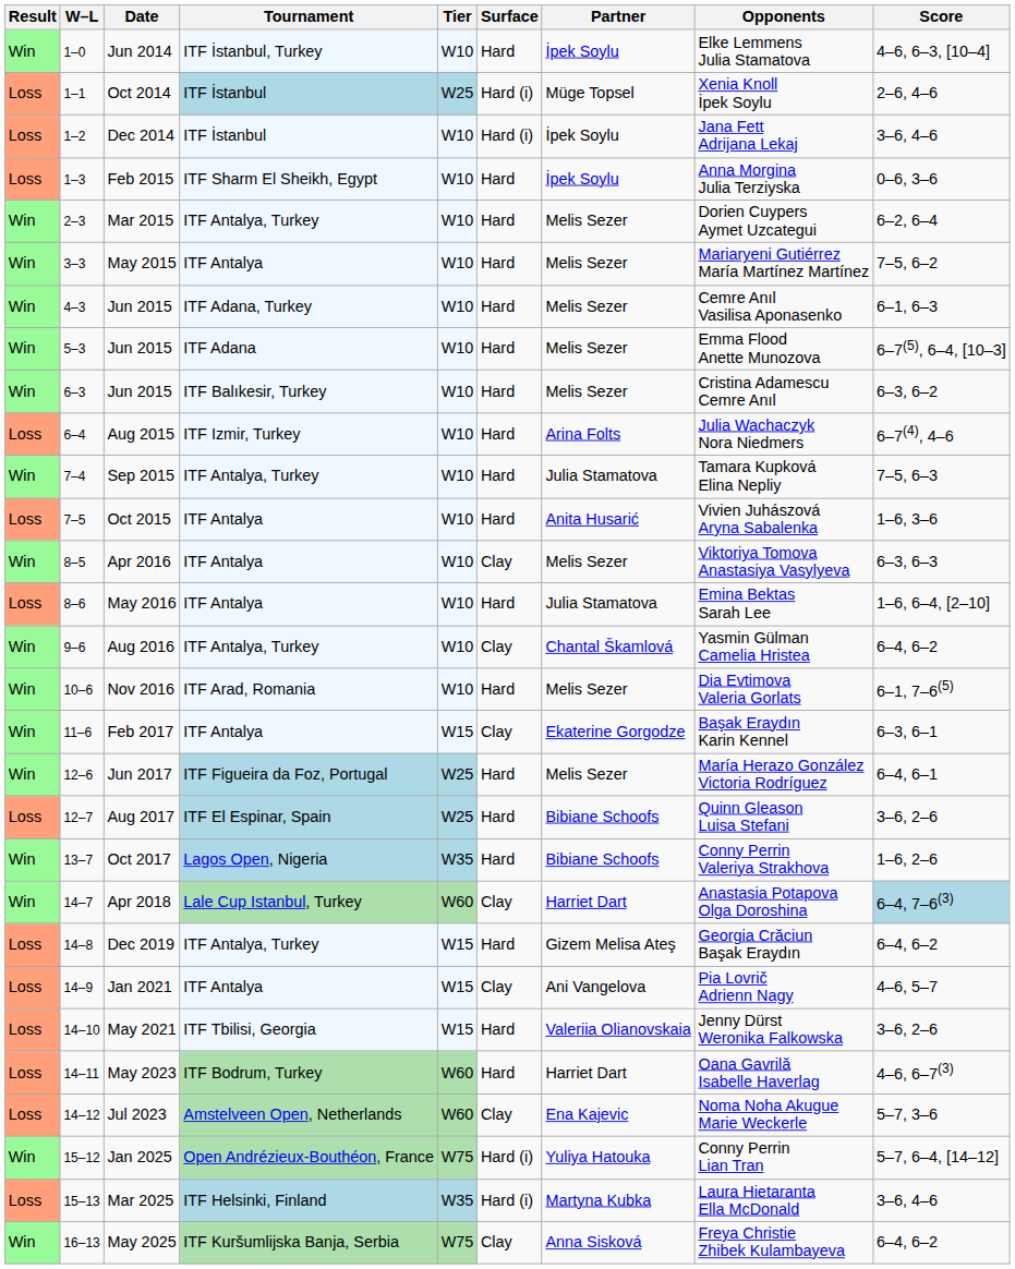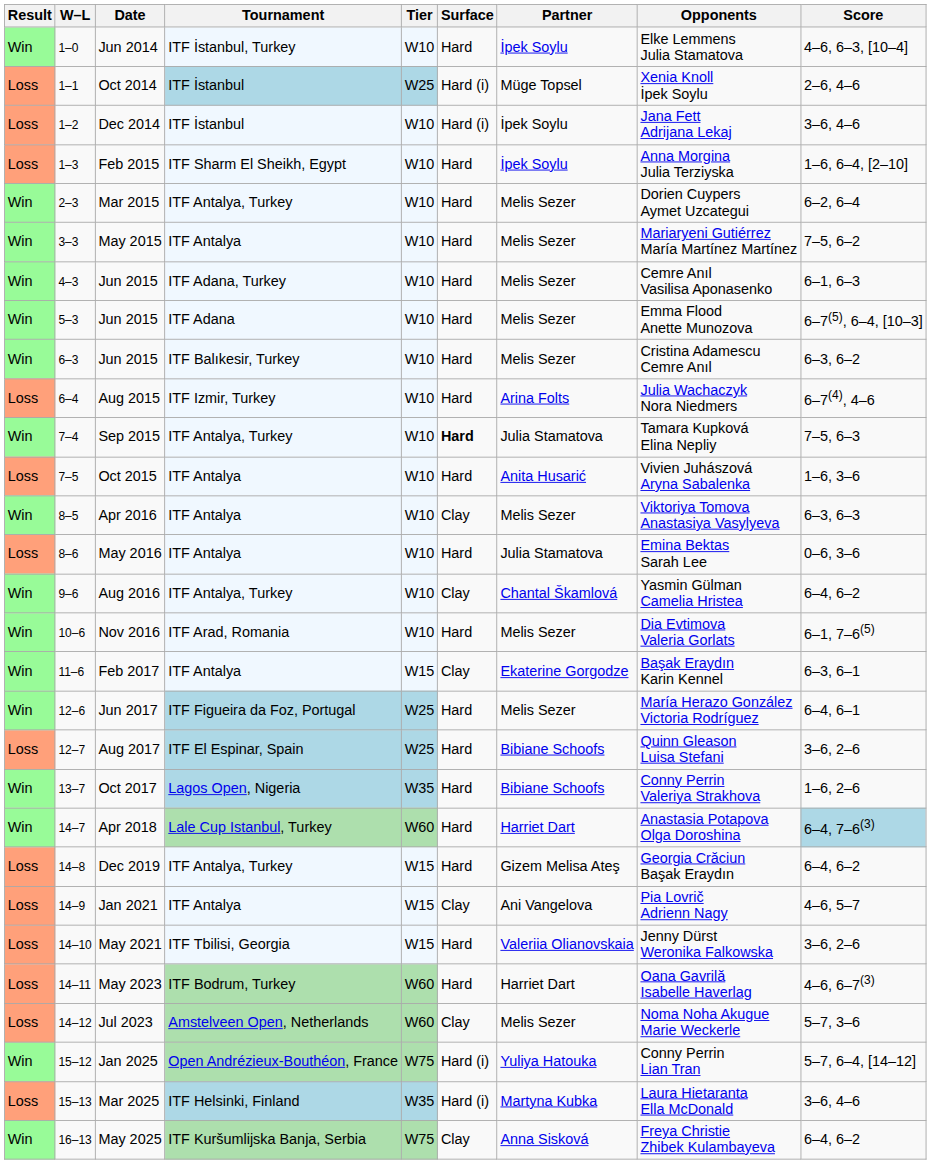Feb 2015 | Score: 0–6, 3–6 -> 1–6, 6–4, [2–10]
Sep 2015 | Surface: normal -> bold
May 2016 | Score: 1–6, 6–4, [2–10] -> 0–6, 3–6
Apr 2018 | Surface: Clay -> Hard
Jul 2023 | Partner: Ena Kajevic -> Melis Sezer
